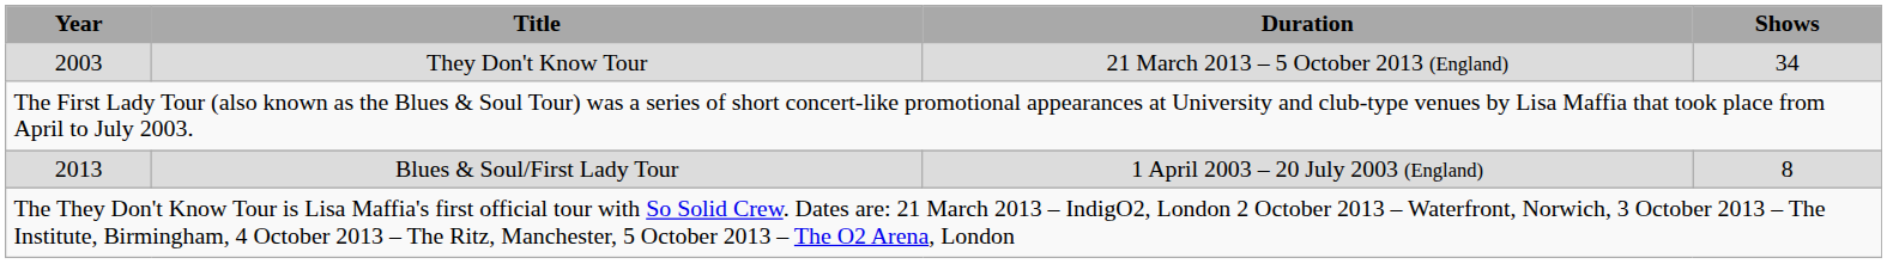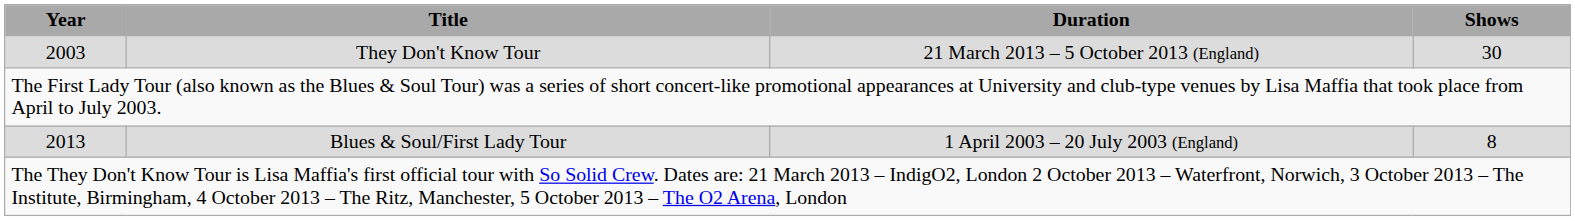2003 | Shows: 34 -> 30
